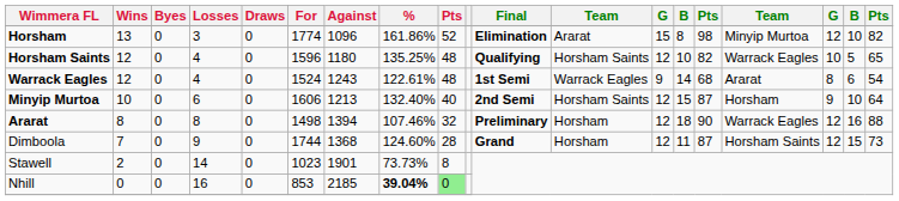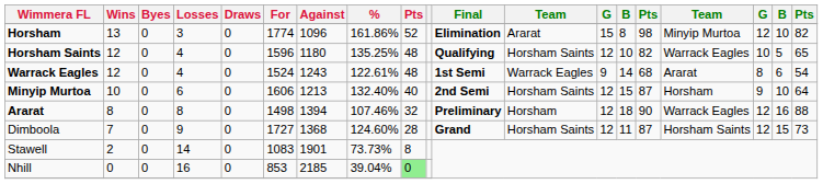Dimboola | For: 1744 -> 1727
Dimboola | column 12: Horsham -> Horsham Saints
Stawell | For: 1023 -> 1083
Nhill | %: bold -> normal
